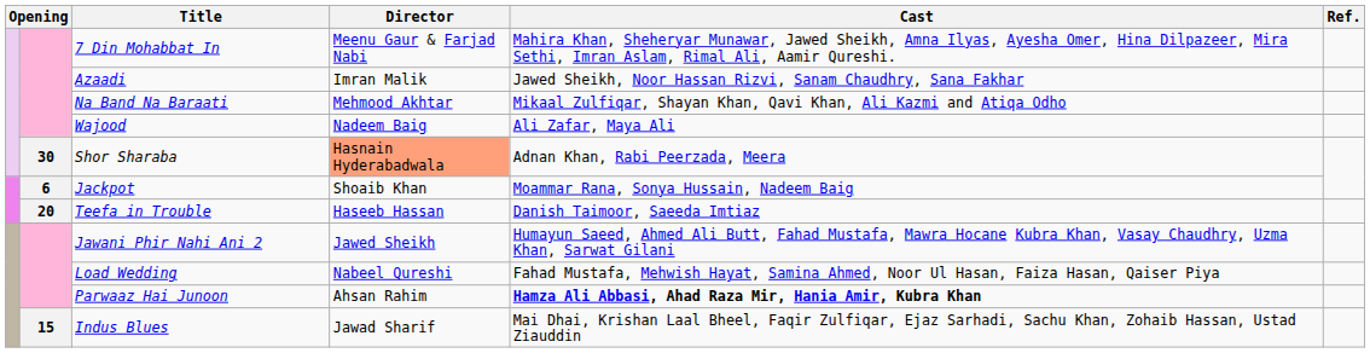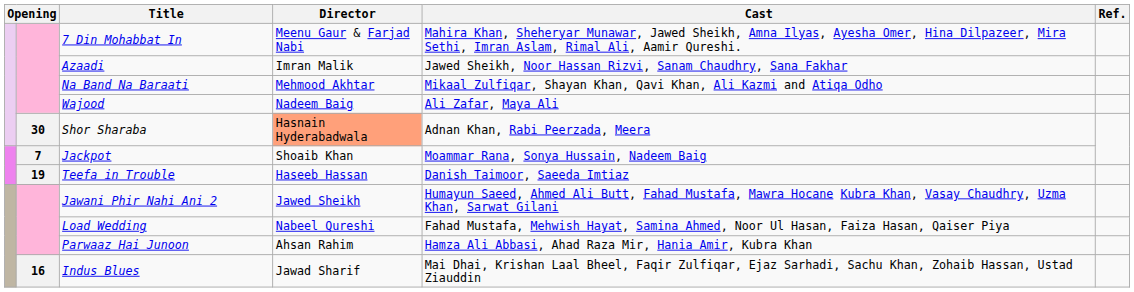Jackpot | column 2: 6 -> 7
Teefa in Trouble | column 2: 20 -> 19
Parwaaz Hai Junoon | Cast: bold -> normal
Indus Blues | column 2: 15 -> 16
